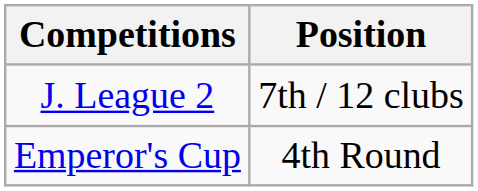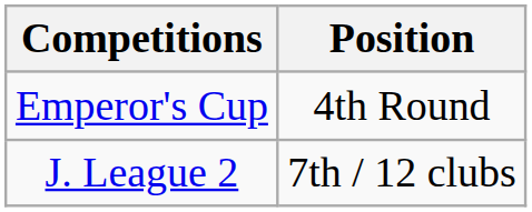rows swapped: J. League 2 <-> Emperor's Cup
